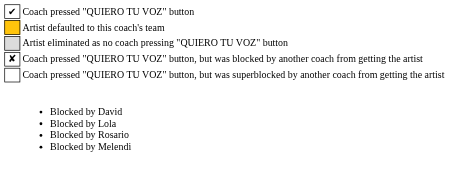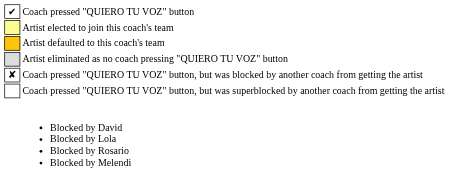+ row: Artist elected to join this coach's team
